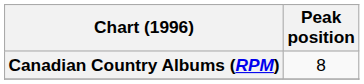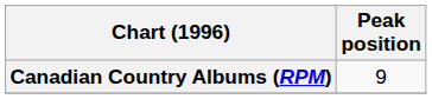Canadian Country Albums (RPM) | Peak position: 8 -> 9
